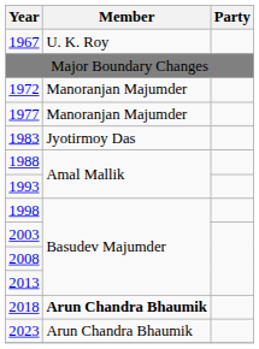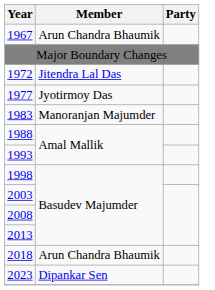1967 | Member: U. K. Roy -> Arun Chandra Bhaumik
1972 | Member: Manoranjan Majumder -> Jitendra Lal Das
1977 | Member: Manoranjan Majumder -> Jyotirmoy Das
1983 | Member: Jyotirmoy Das -> Manoranjan Majumder
2018 | Member: bold -> normal
2023 | Member: Arun Chandra Bhaumik -> Dipankar Sen
